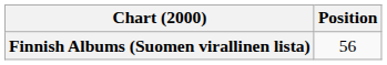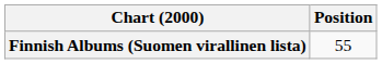Finnish Albums (Suomen virallinen lista) | Position: 56 -> 55
